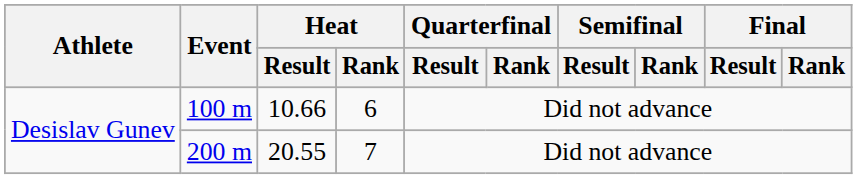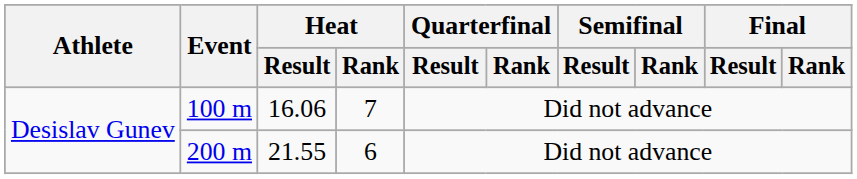100 m | Heat / Result: 10.66 -> 16.06
100 m | Heat / Rank: 6 -> 7
200 m | Heat / Result: 20.55 -> 21.55
200 m | Heat / Rank: 7 -> 6
